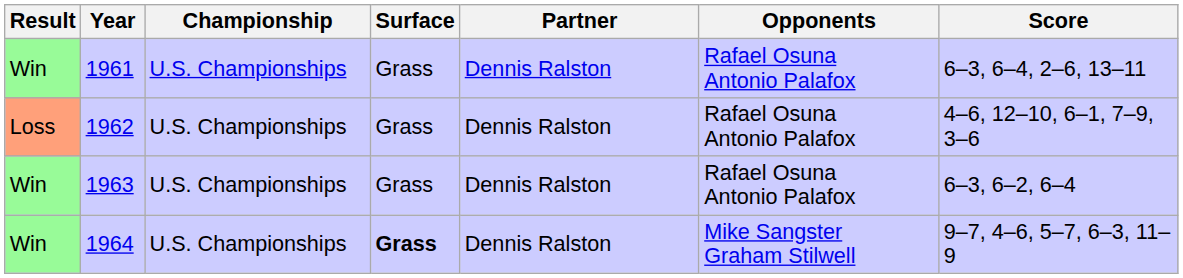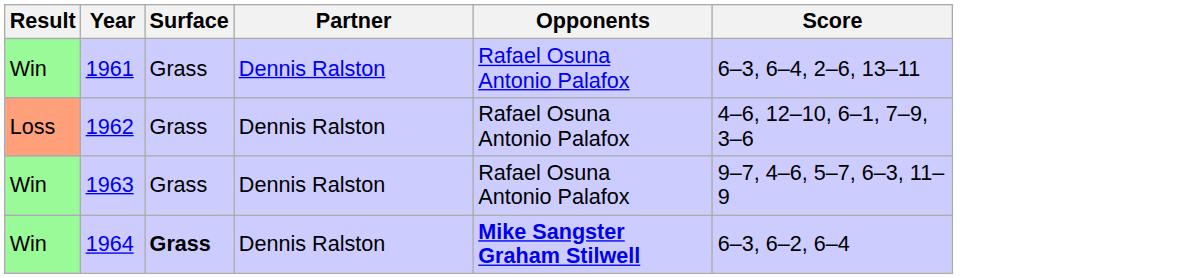- column: Championship | U.S. Championships | U.S. Championships | U.S. Championships | U.S. Championships
1963 | Score: 6–3, 6–2, 6–4 -> 9–7, 4–6, 5–7, 6–3, 11–9
1964 | Opponents: normal -> bold
1964 | Score: 9–7, 4–6, 5–7, 6–3, 11–9 -> 6–3, 6–2, 6–4
